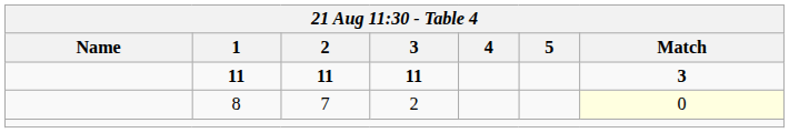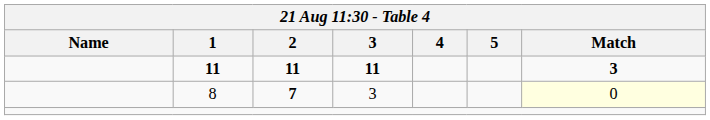8 | 2: normal -> bold
8 | 3: 2 -> 3
